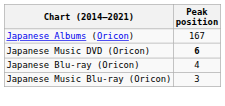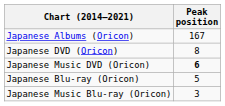+ row: Japanese DVD (Oricon) | 8
Japanese Blu-ray (Oricon) | Peak position: 4 -> 5
